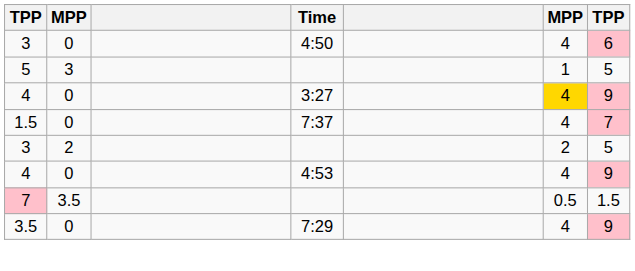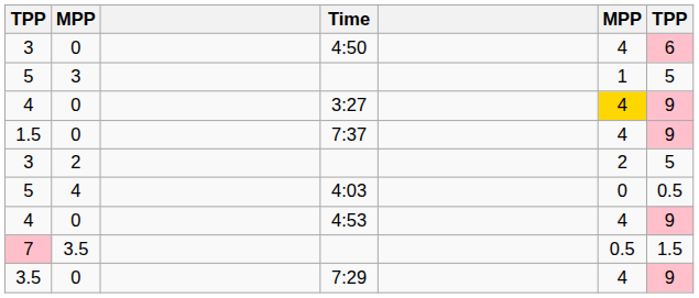7:37 | column 7: 7 -> 9
+ row: 5 | 4 | 4:03 | 0 | 0.5
